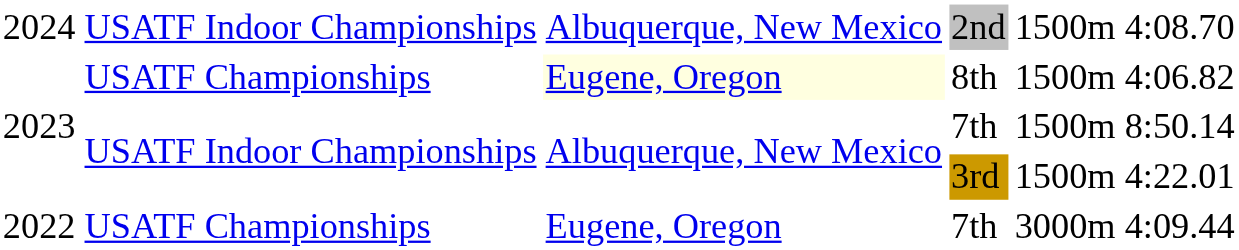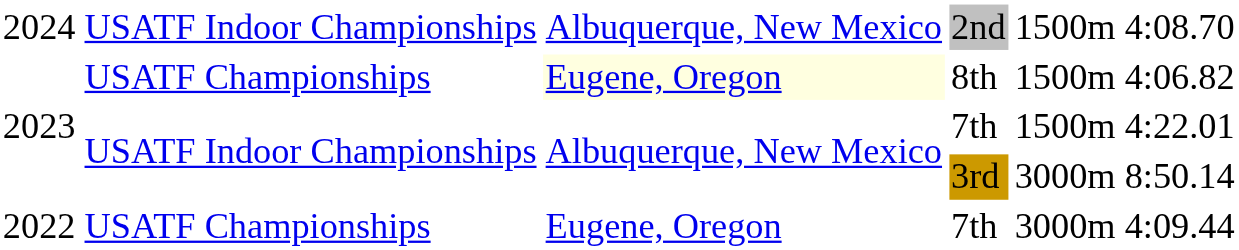2023 / 7th | column 6: 8:50.14 -> 4:22.01
3rd | column 5: 1500m -> 3000m
3rd | column 6: 4:22.01 -> 8:50.14
